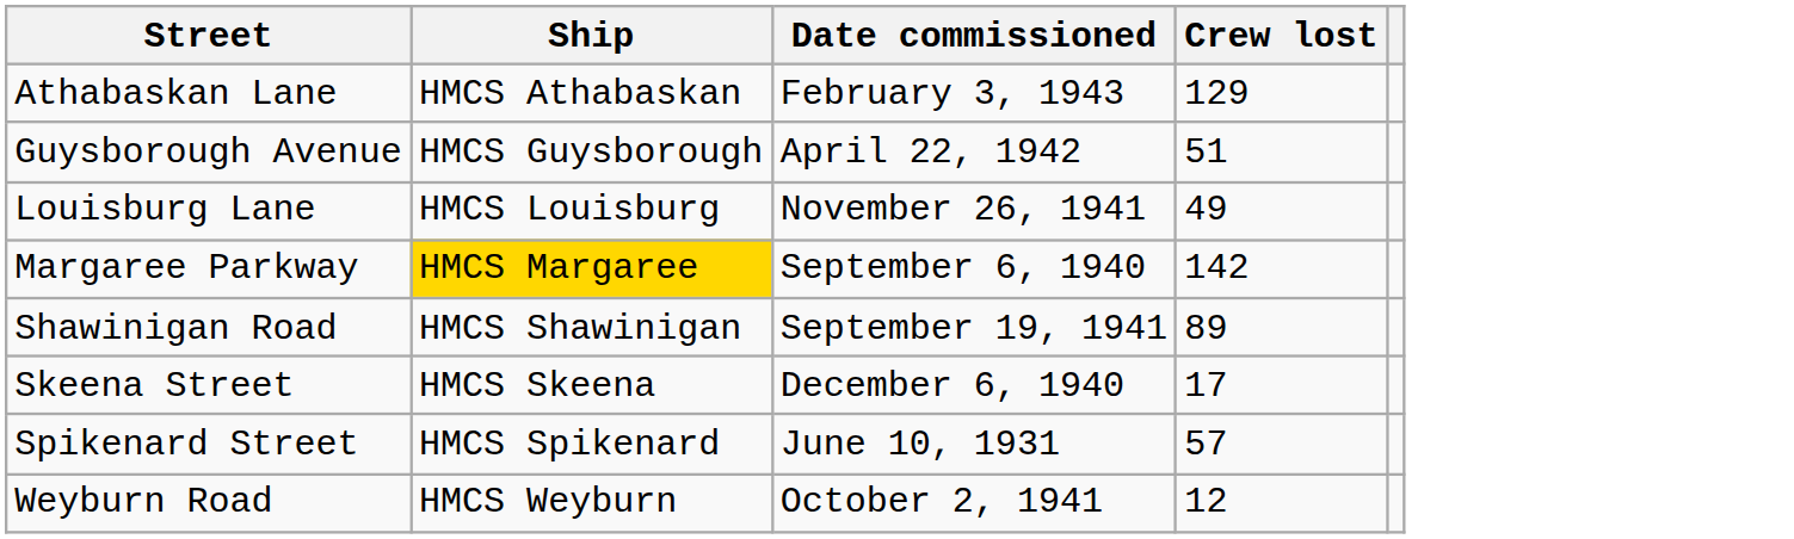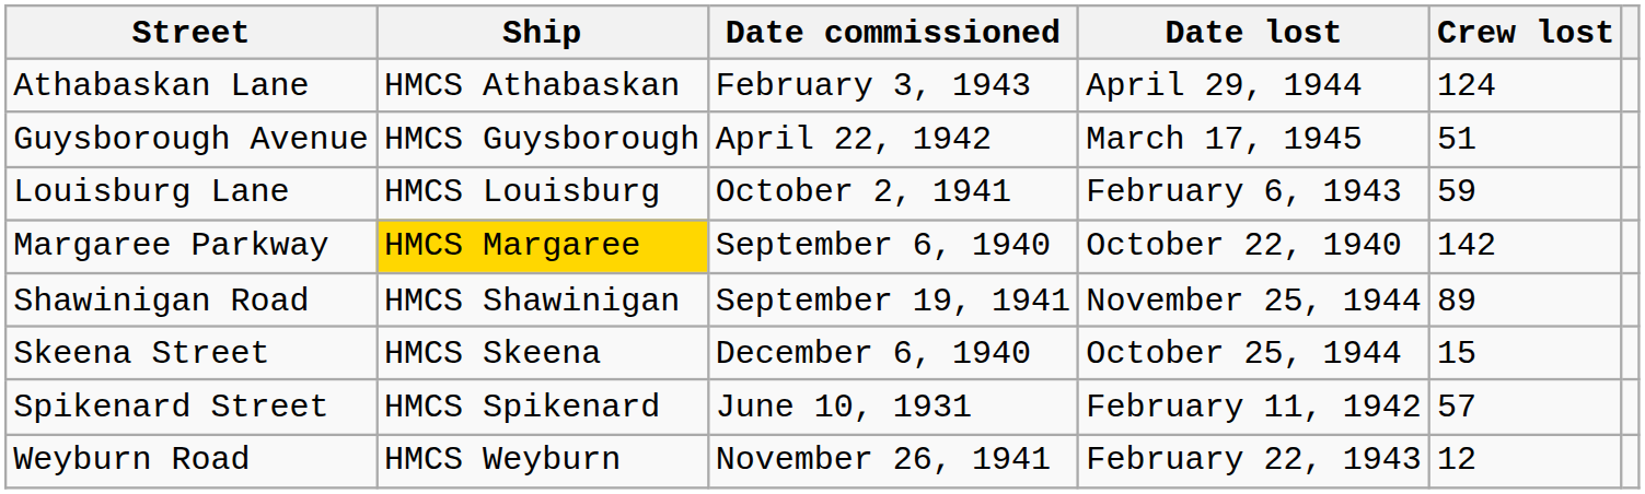+ column: Date lost | April 29, 1944 | March 17, 1945 | February 6, 1943 | October 22, 1940 | November 25, 1944 | October 25, 1944 | February 11, 1942 | February 22, 1943
Athabaskan Lane | Crew lost: 129 -> 124
Louisburg Lane | Date commissioned: November 26, 1941 -> October 2, 1941
Louisburg Lane | Crew lost: 49 -> 59
Skeena Street | Crew lost: 17 -> 15
Weyburn Road | Date commissioned: October 2, 1941 -> November 26, 1941
